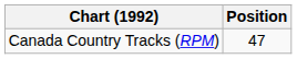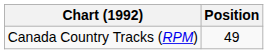Canada Country Tracks (RPM) | Position: 47 -> 49
